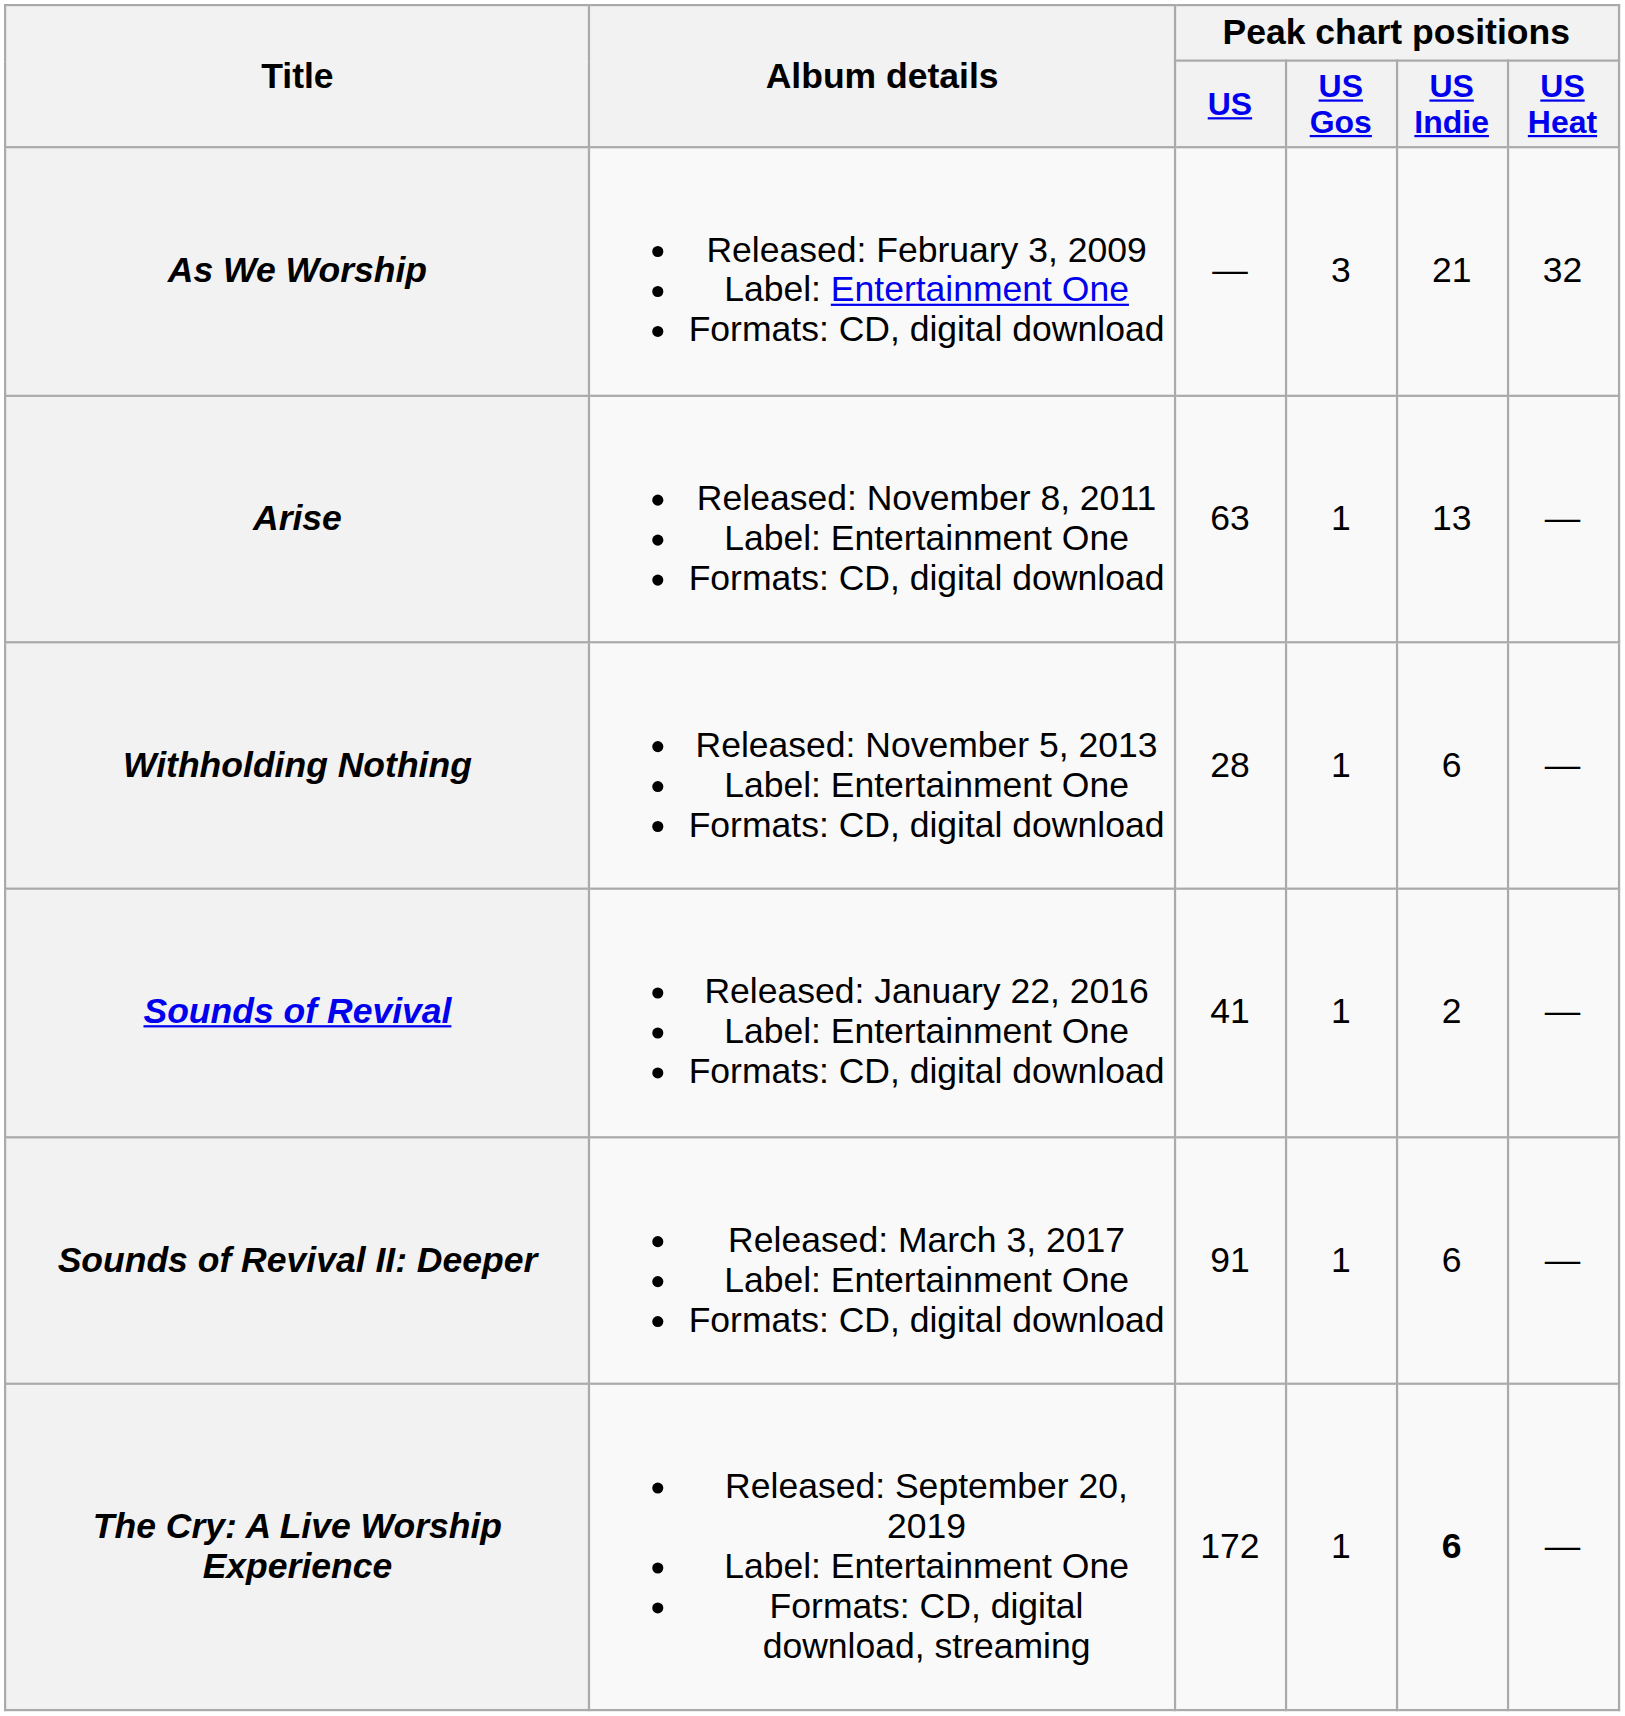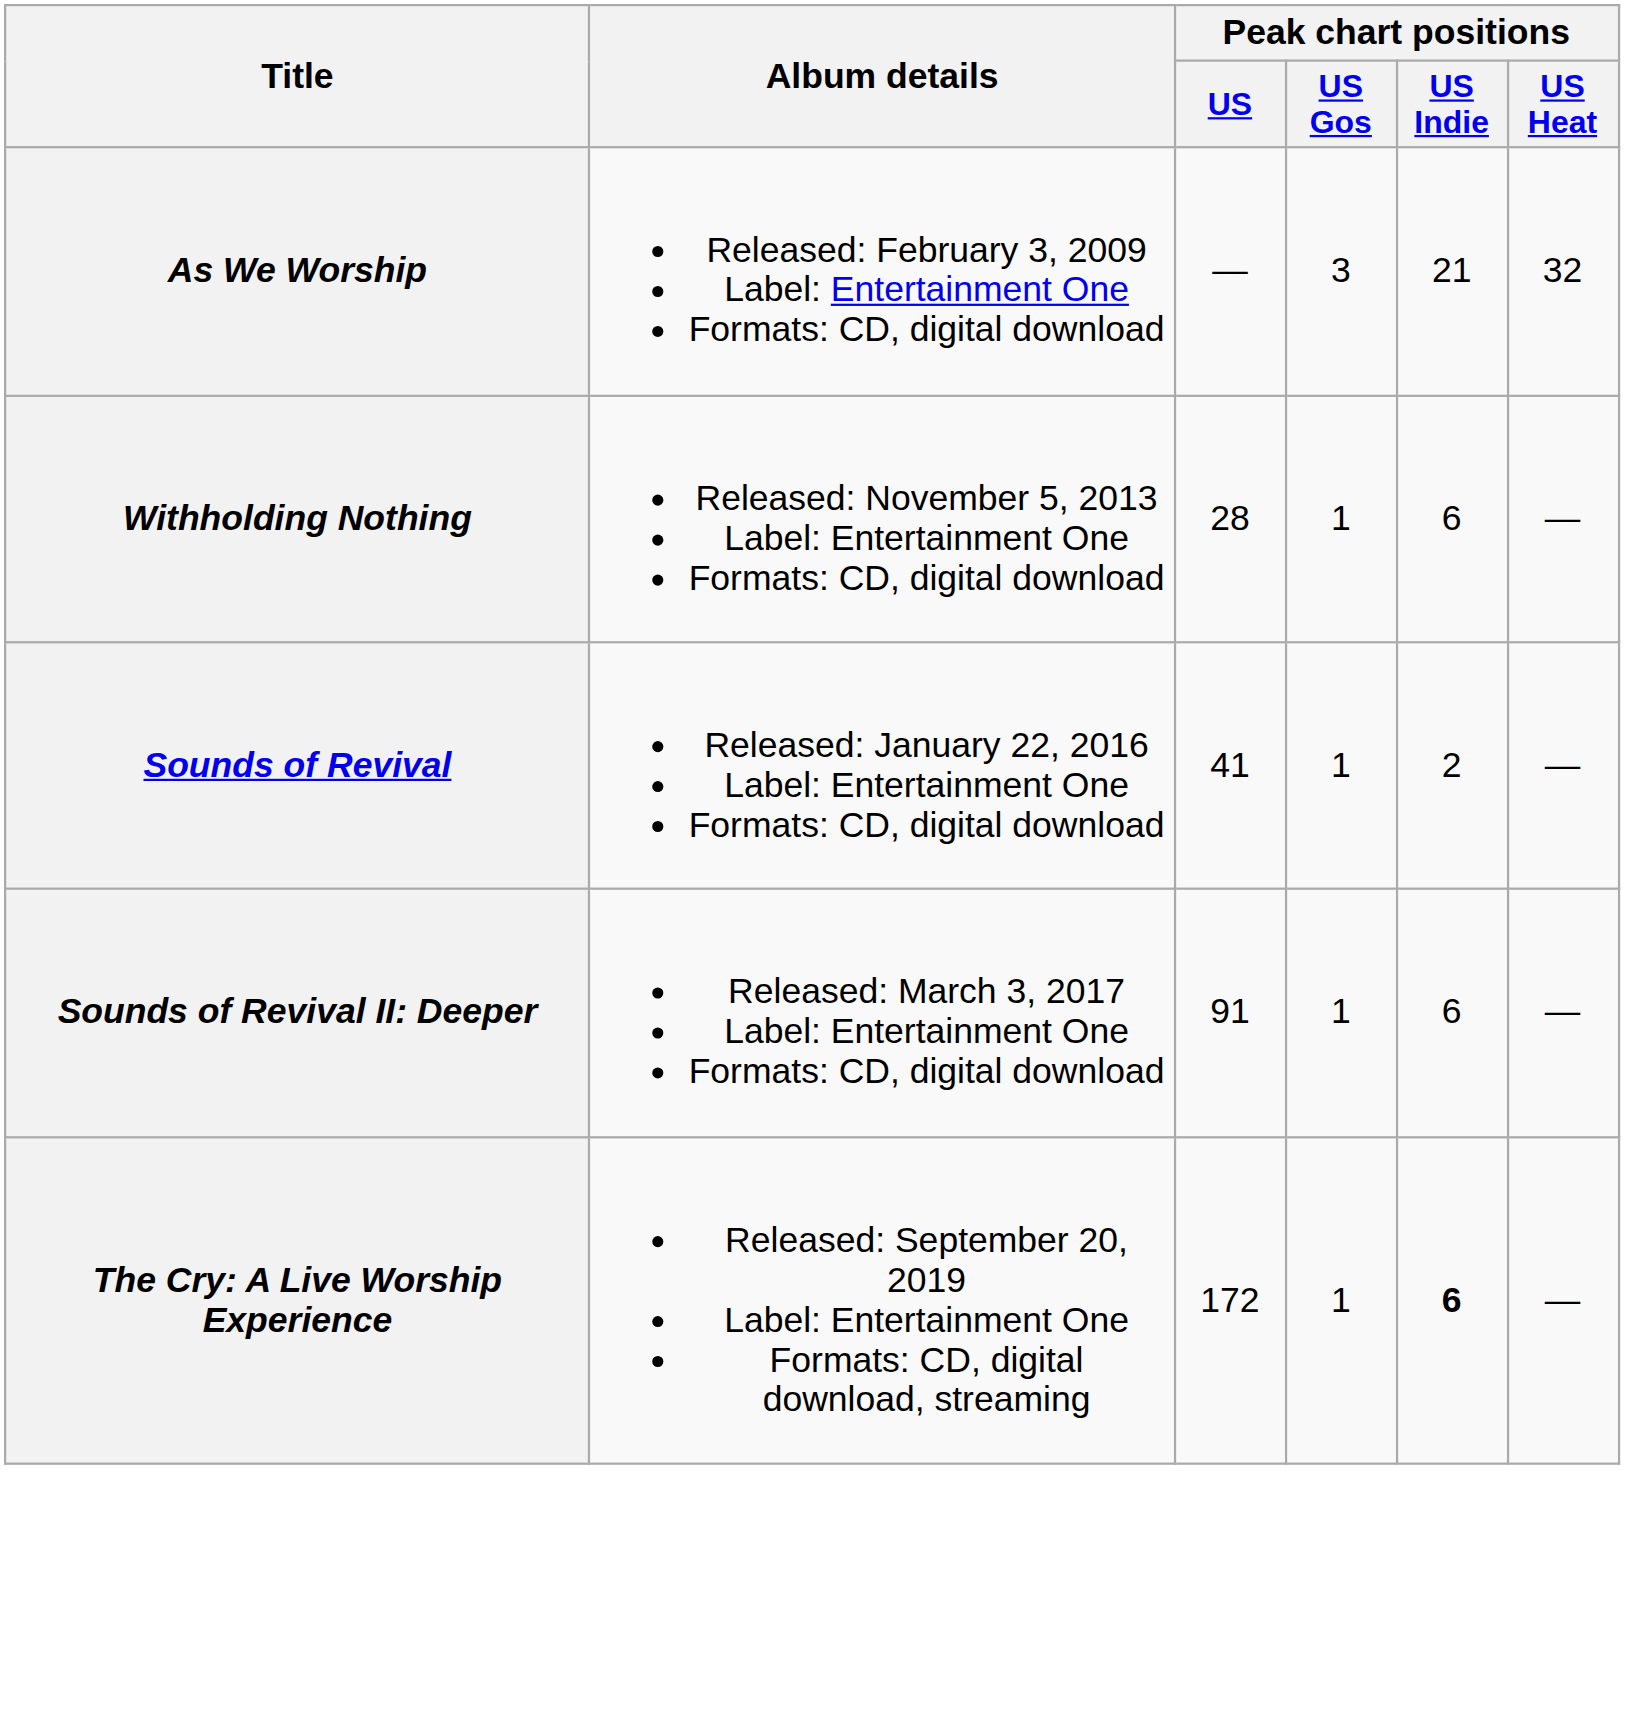- row: Arise | Released: November 8, 2011 Label: Entertainment One Formats: CD, digital download | 63 | 1 | 13 | —
